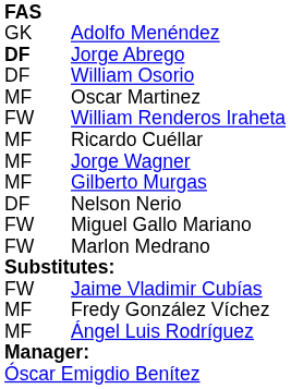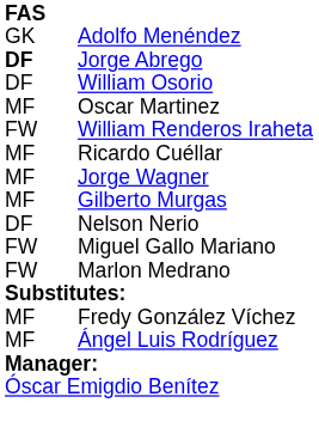- row: FW | Jaime Vladimir Cubías
